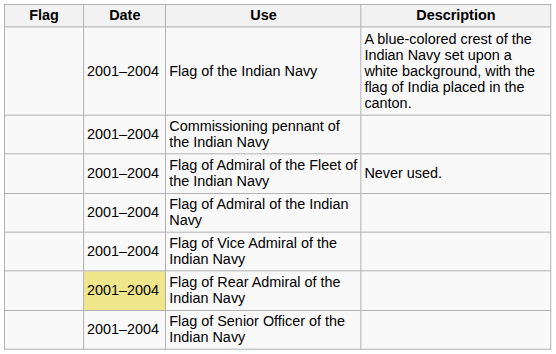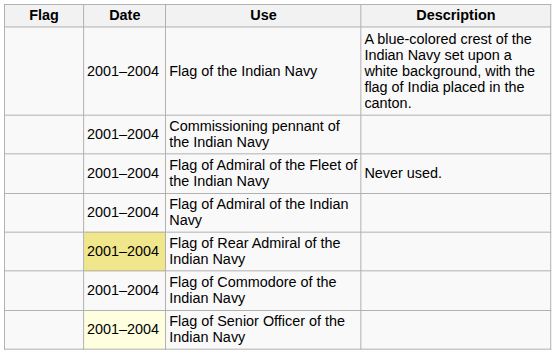- row: 2001–2004 | Flag of Vice Admiral of the Indian Navy
+ row: 2001–2004 | Flag of Commodore of the Indian Navy
Flag of Senior Officer of the Indian Navy | Date: no background -> lightyellow background
